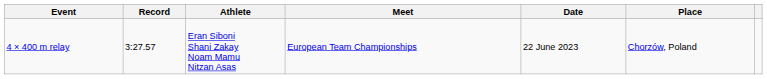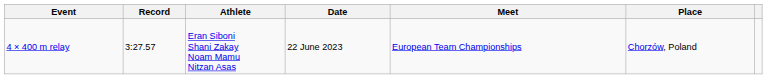columns swapped: Date <-> Meet
